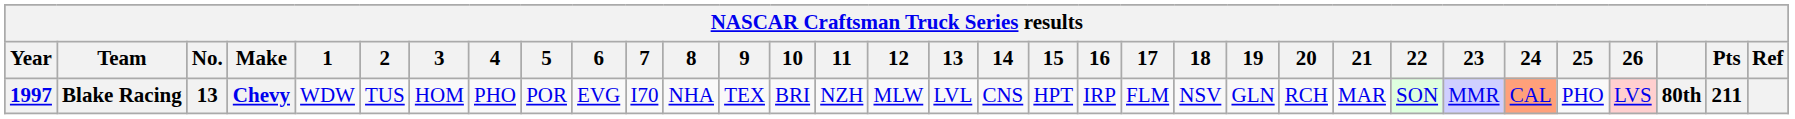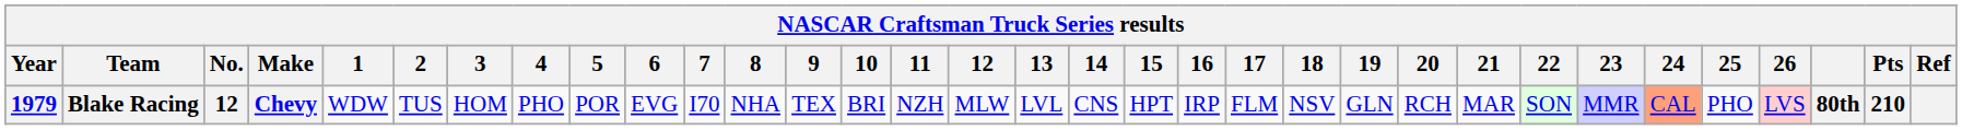Blake Racing | Year: 1997 -> 1979
Blake Racing | No.: 13 -> 12
Blake Racing | Pts: 211 -> 210
